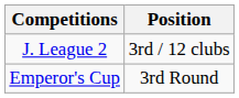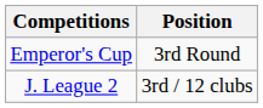rows swapped: J. League 2 <-> Emperor's Cup
